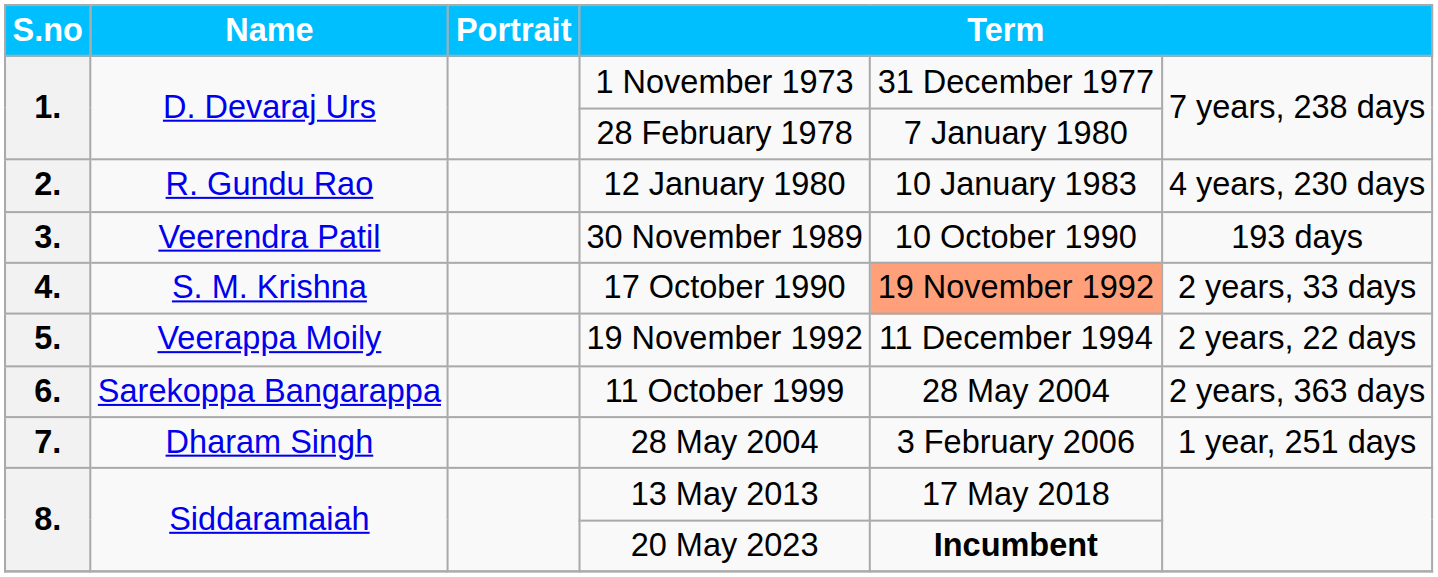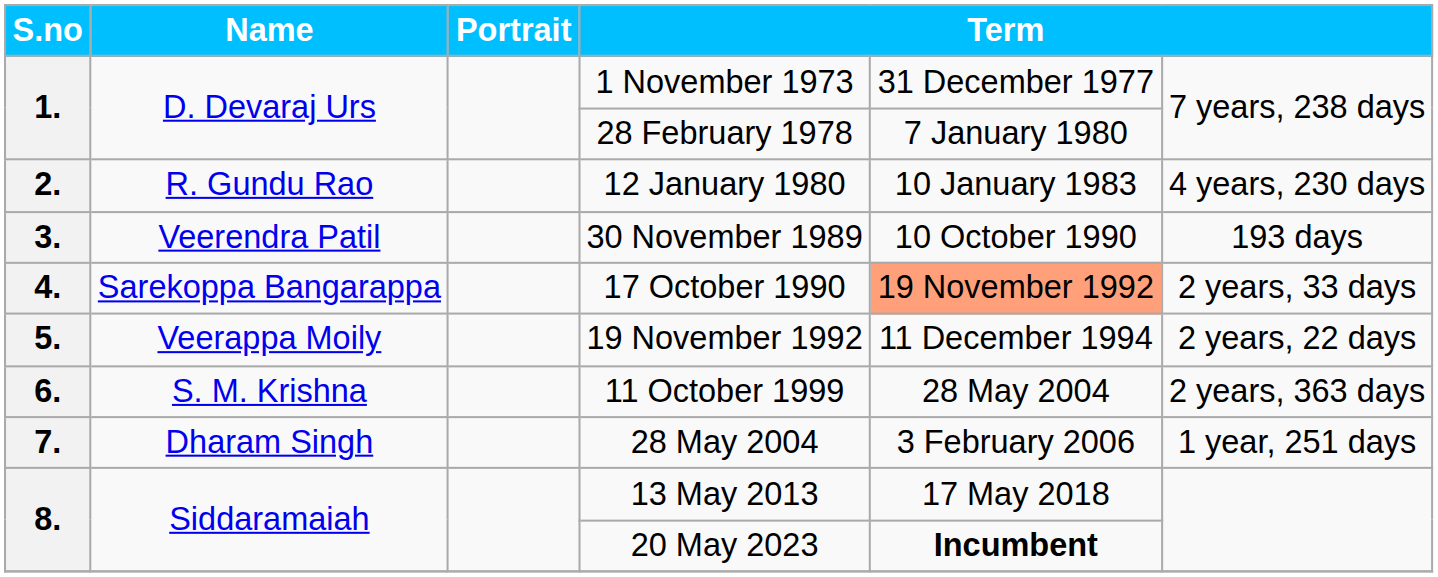17 October 1990 | Name: S. M. Krishna -> Sarekoppa Bangarappa
11 October 1999 | Name: Sarekoppa Bangarappa -> S. M. Krishna
